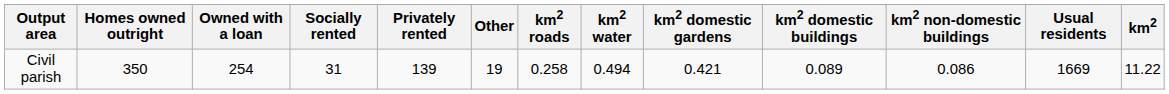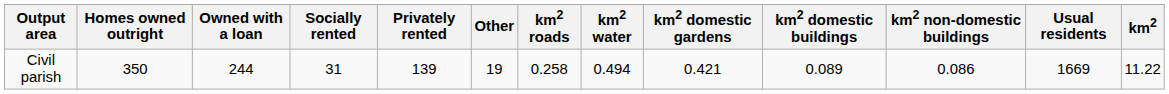Civil parish | Owned with a loan: 254 -> 244
